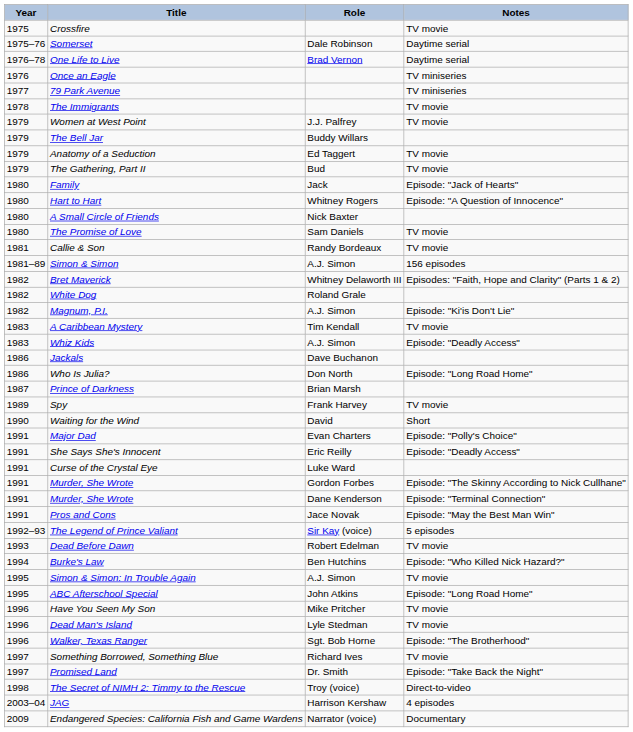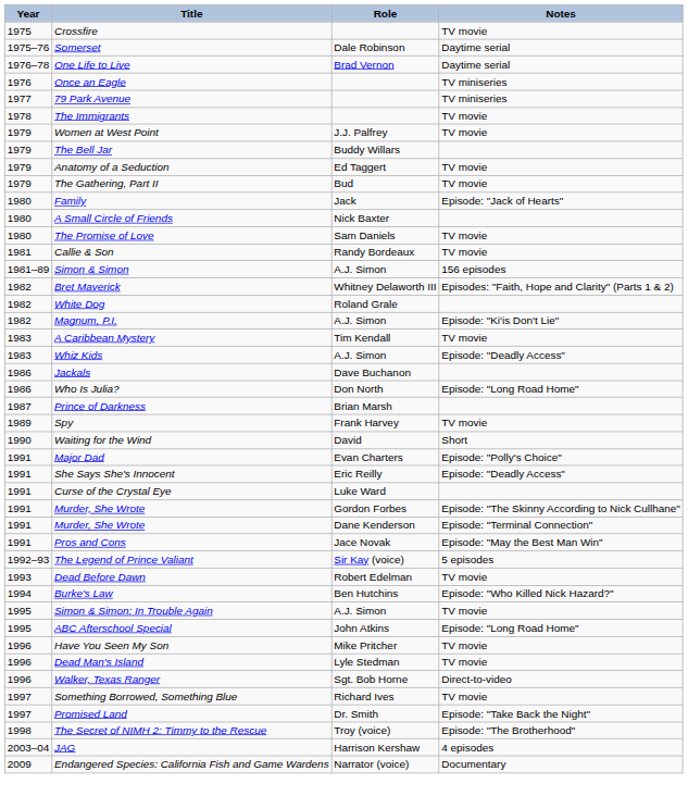- row: 1980 | Hart to Hart | Whitney Rogers | Episode: "A Question of Innocence"
Walker, Texas Ranger | Notes: Episode: "The Brotherhood" -> Direct-to-video
The Secret of NIMH 2: Timmy to the Rescue | Notes: Direct-to-video -> Episode: "The Brotherhood"
